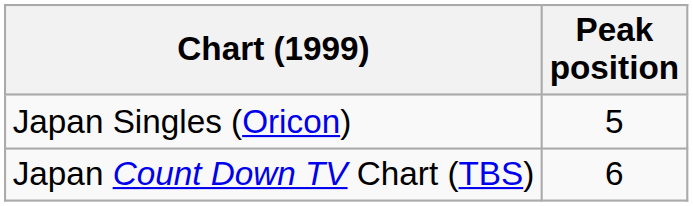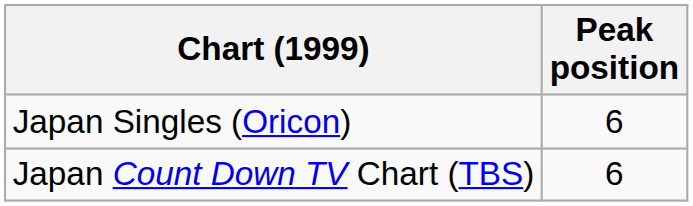Japan Singles (Oricon) | Peak position: 5 -> 6
